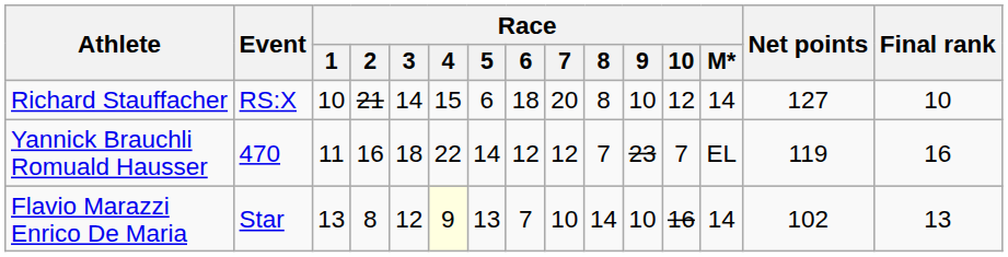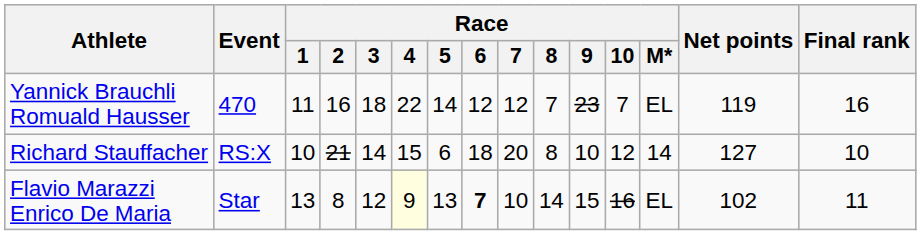rows swapped: Richard Stauffacher <-> Yannick Brauchli Romuald Hausser
Flavio Marazzi Enrico De Maria | Race / 6: normal -> bold
Flavio Marazzi Enrico De Maria | Race / 9: 10 -> 15
Flavio Marazzi Enrico De Maria | Race / M*: 14 -> EL
Flavio Marazzi Enrico De Maria | Final rank: 13 -> 11
